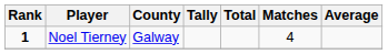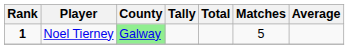Noel Tierney | County: no background -> lightgreen background
Noel Tierney | Matches: 4 -> 5
